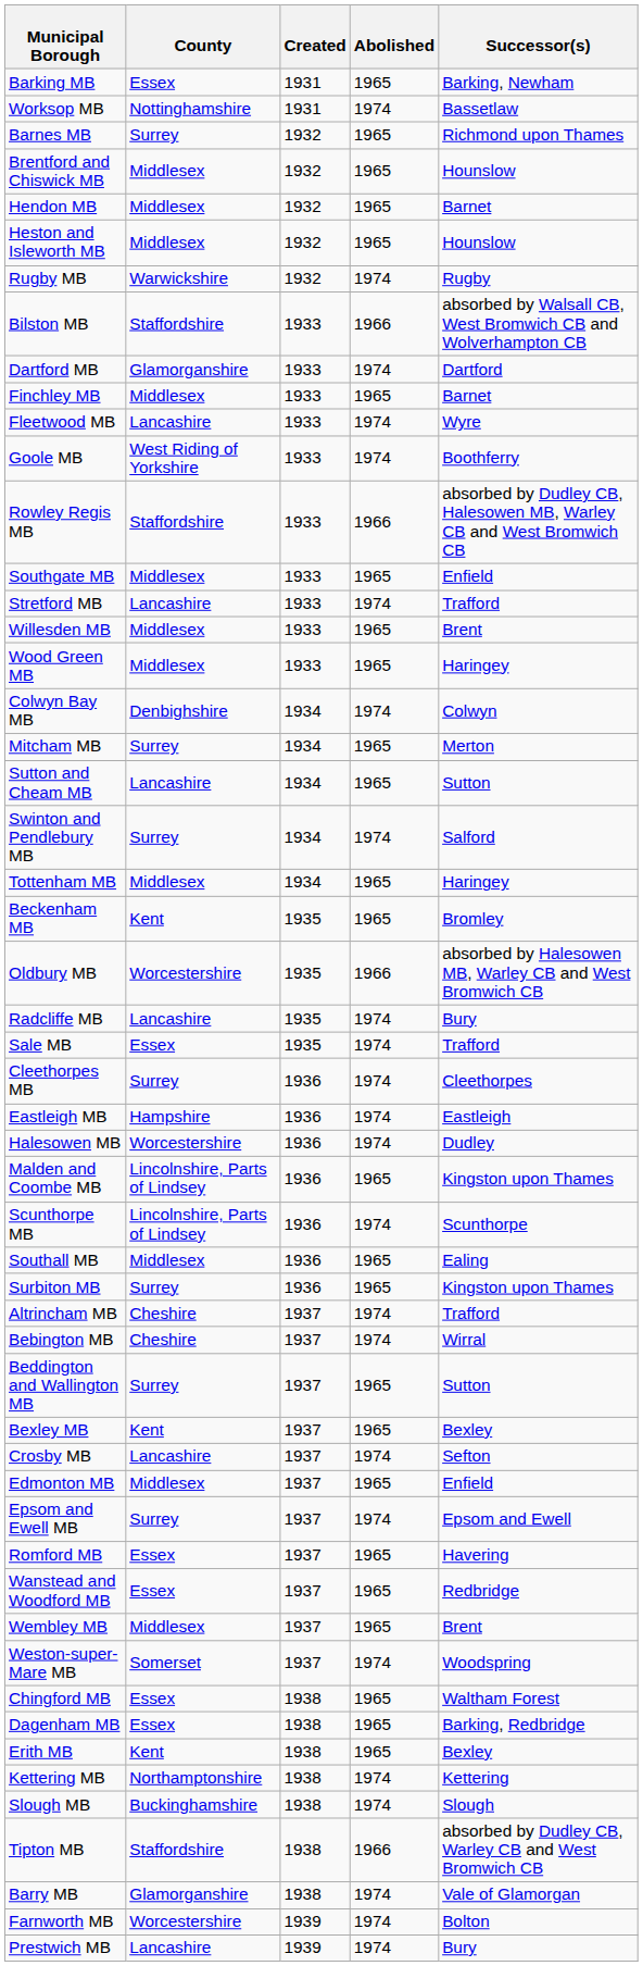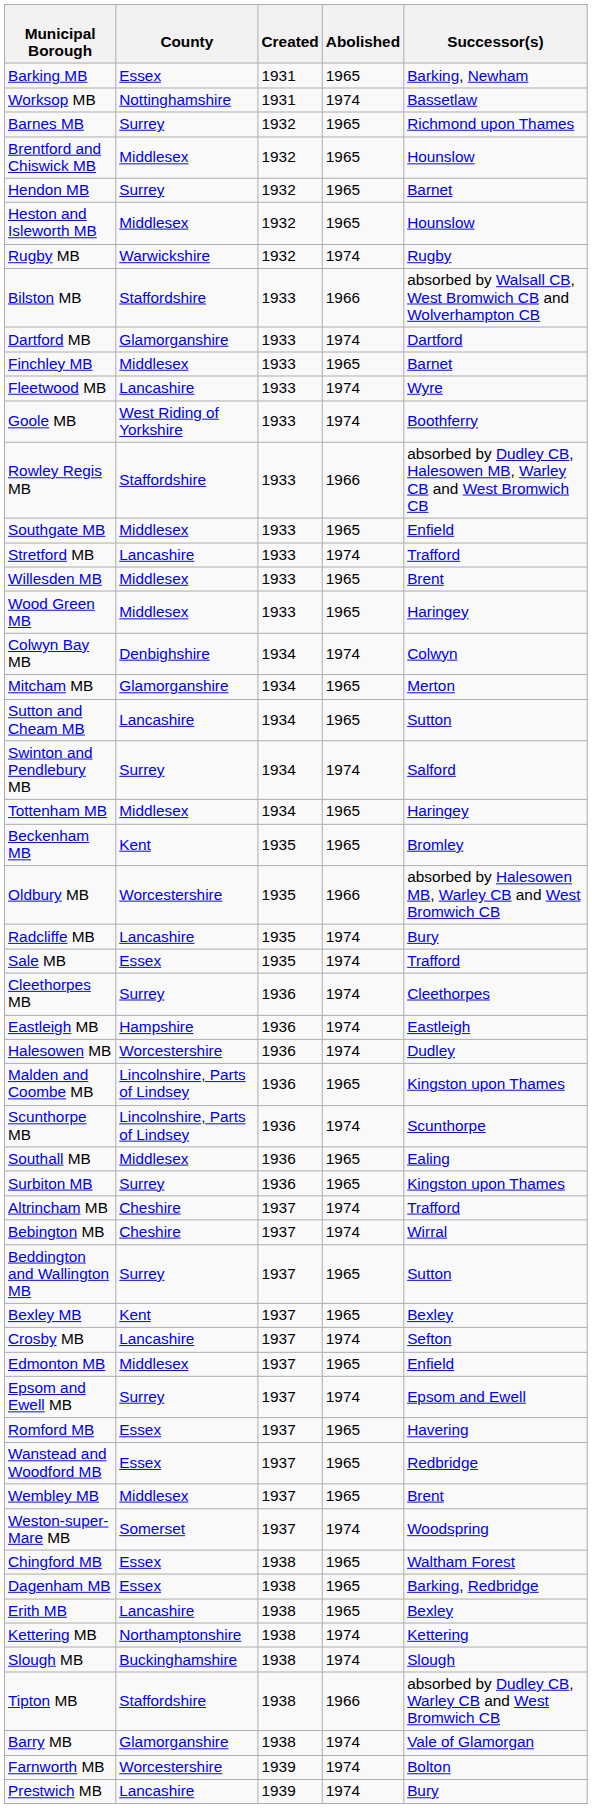Hendon MB | County: Middlesex -> Surrey
Mitcham MB | County: Surrey -> Glamorganshire
Erith MB | County: Kent -> Lancashire
